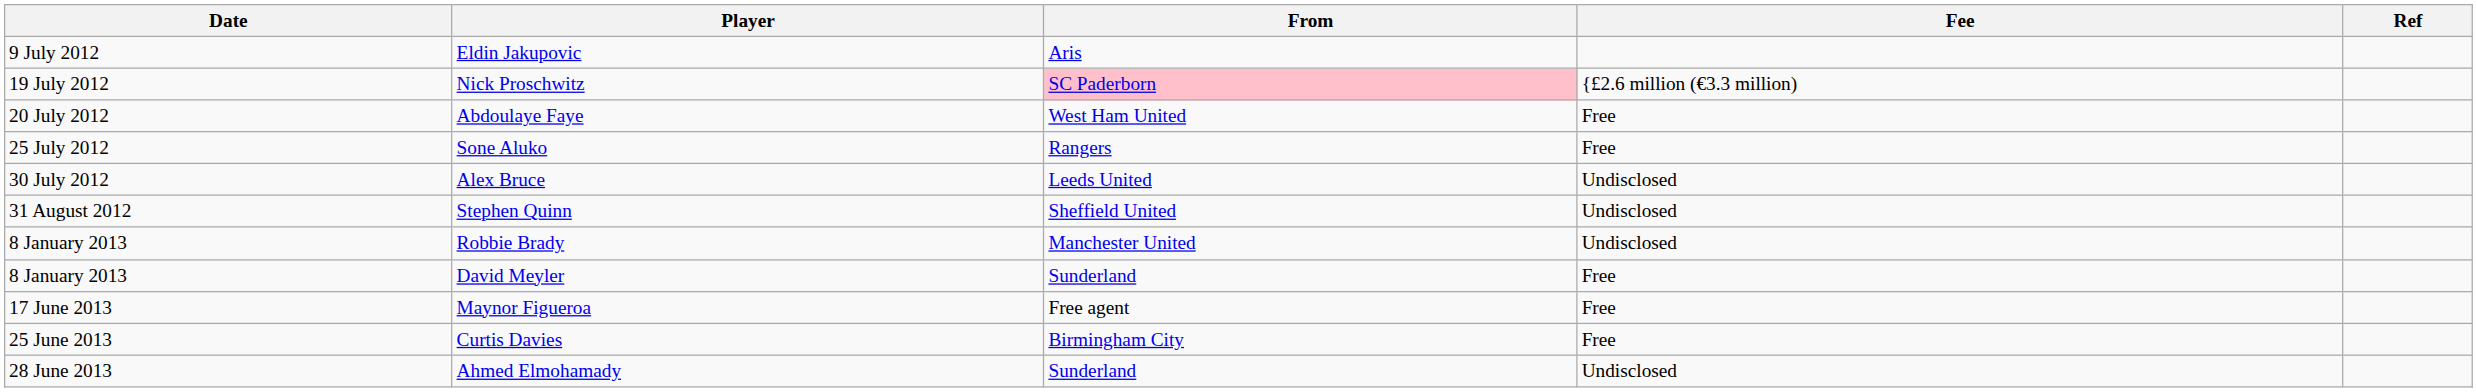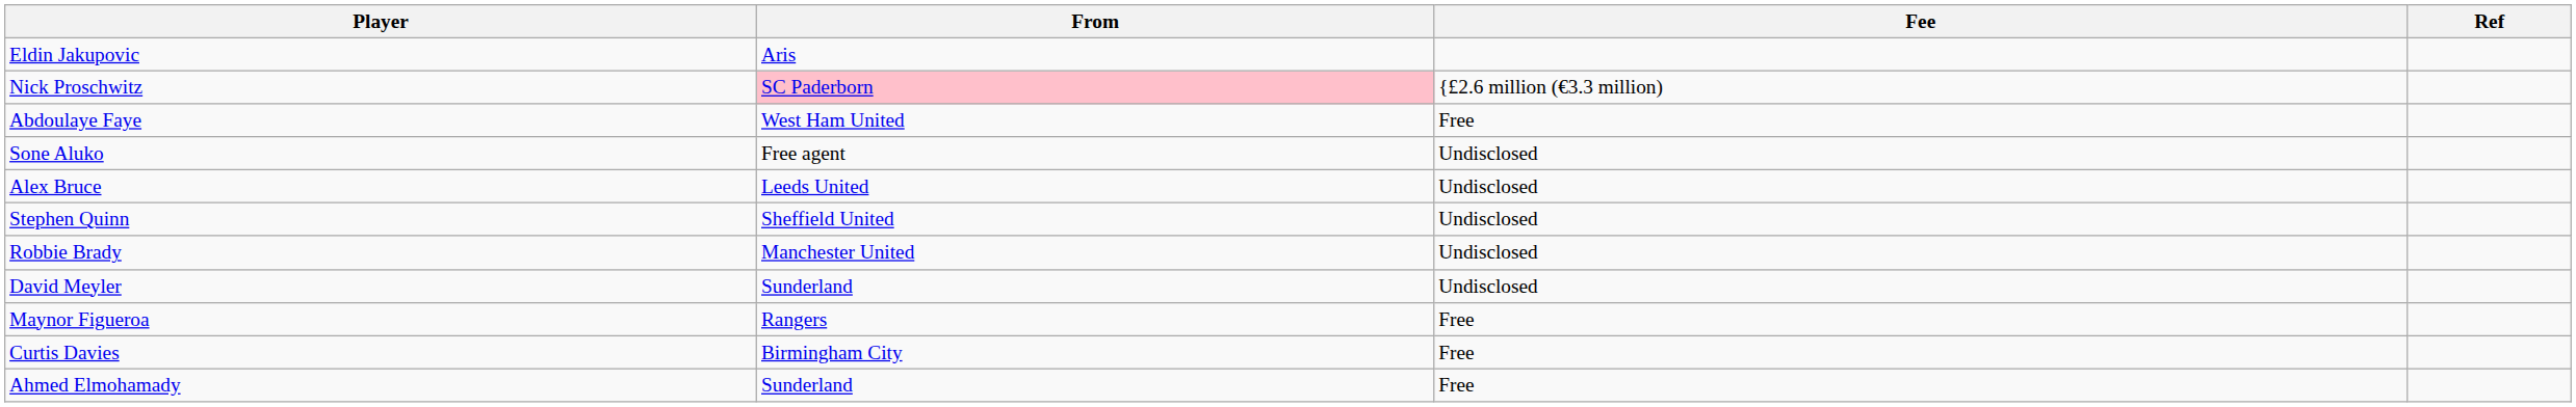- column: Date | 9 July 2012 | 19 July 2012 | 20 July 2012 | 25 July 2012 | 30 July 2012 | 31 August 2012 | 8 January 2013 | 8 January 2013 | 17 June 2013 | 25 June 2013 | 28 June 2013
Sone Aluko | From: Rangers -> Free agent
Sone Aluko | Fee: Free -> Undisclosed
David Meyler | Fee: Free -> Undisclosed
Maynor Figueroa | From: Free agent -> Rangers
Ahmed Elmohamady | Fee: Undisclosed -> Free
